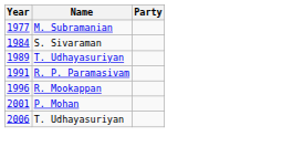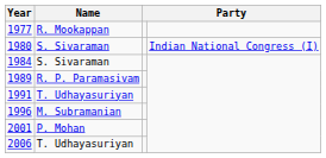1977 | Name: M. Subramanian -> R. Mookappan
+ row: 1980 | S. Sivaraman | Indian National Congress (I)
1989 | Name: T. Udhayasuriyan -> R. P. Paramasivam
1991 | Name: R. P. Paramasivam -> T. Udhayasuriyan
1996 | Name: R. Mookappan -> M. Subramanian
